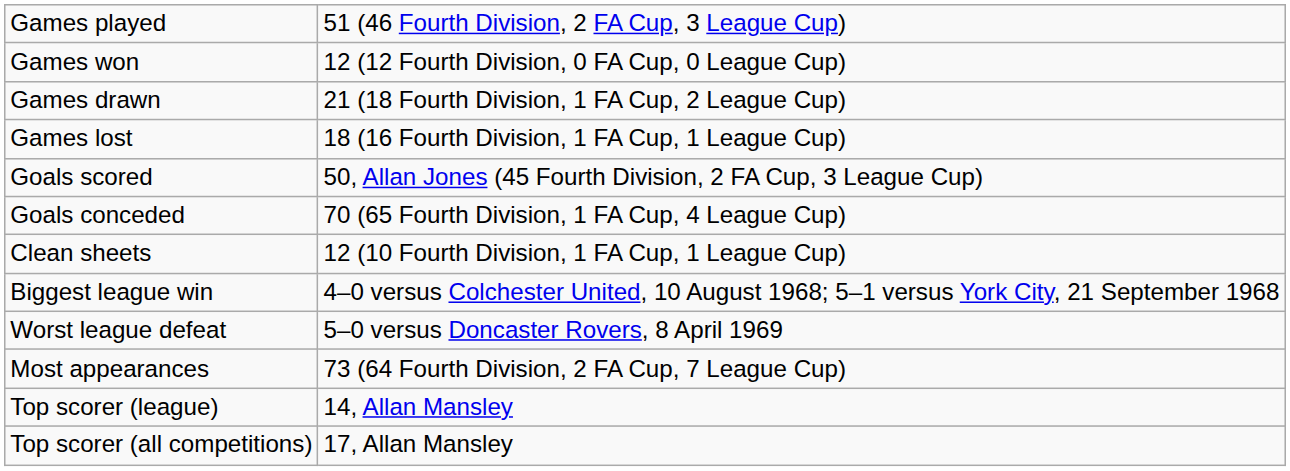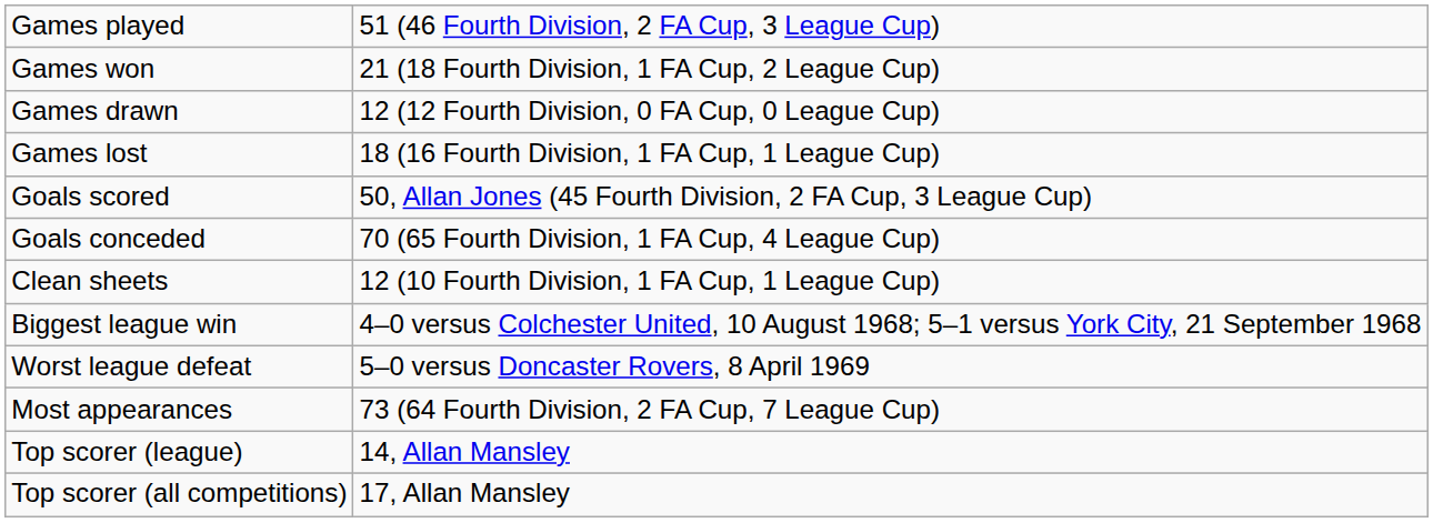Games won | column 2: 12 (12 Fourth Division, 0 FA Cup, 0 League Cup) -> 21 (18 Fourth Division, 1 FA Cup, 2 League Cup)
Games drawn | column 2: 21 (18 Fourth Division, 1 FA Cup, 2 League Cup) -> 12 (12 Fourth Division, 0 FA Cup, 0 League Cup)
